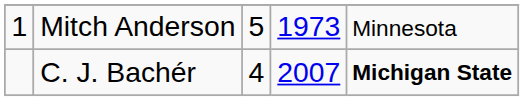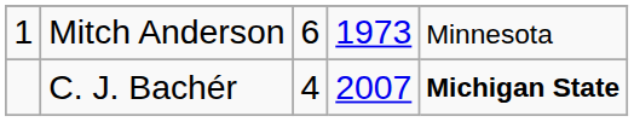Mitch Anderson | column 3: 5 -> 6
